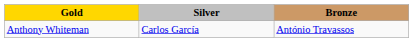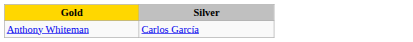- column: Bronze | António Travassos
